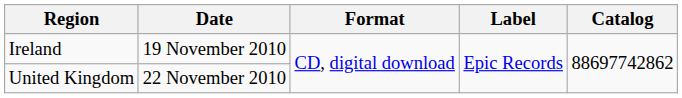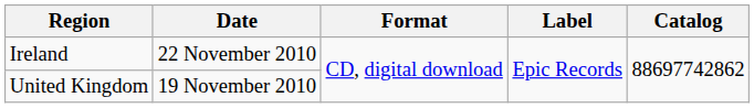Ireland | Date: 19 November 2010 -> 22 November 2010
United Kingdom | Date: 22 November 2010 -> 19 November 2010
